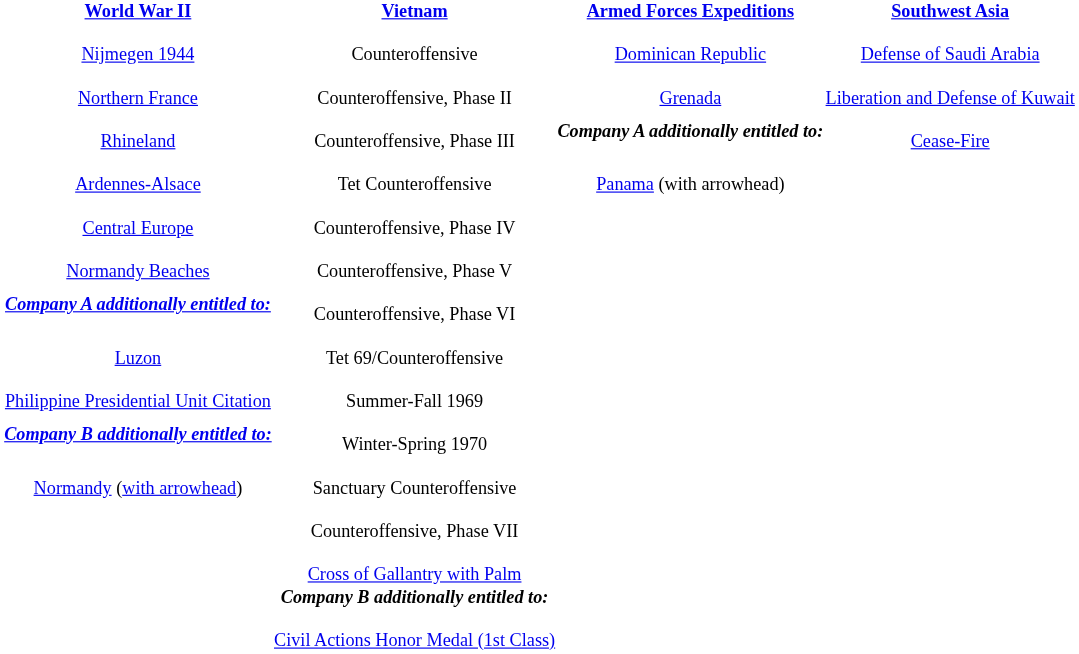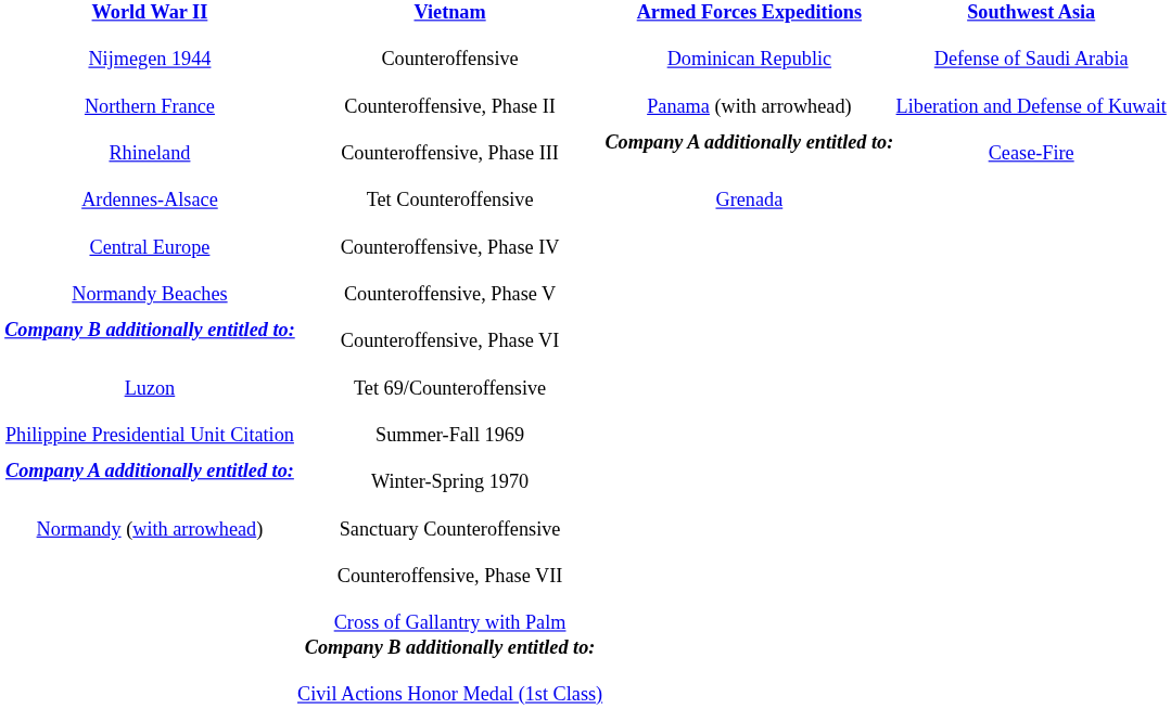Counteroffensive, Phase II | Armed Forces Expeditions: Grenada -> Panama (with arrowhead)
Tet Counteroffensive | Armed Forces Expeditions: Panama (with arrowhead) -> Grenada
Counteroffensive, Phase VI | World War II: Company A additionally entitled to: -> Company B additionally entitled to:
Winter-Spring 1970 | World War II: Company B additionally entitled to: -> Company A additionally entitled to:
